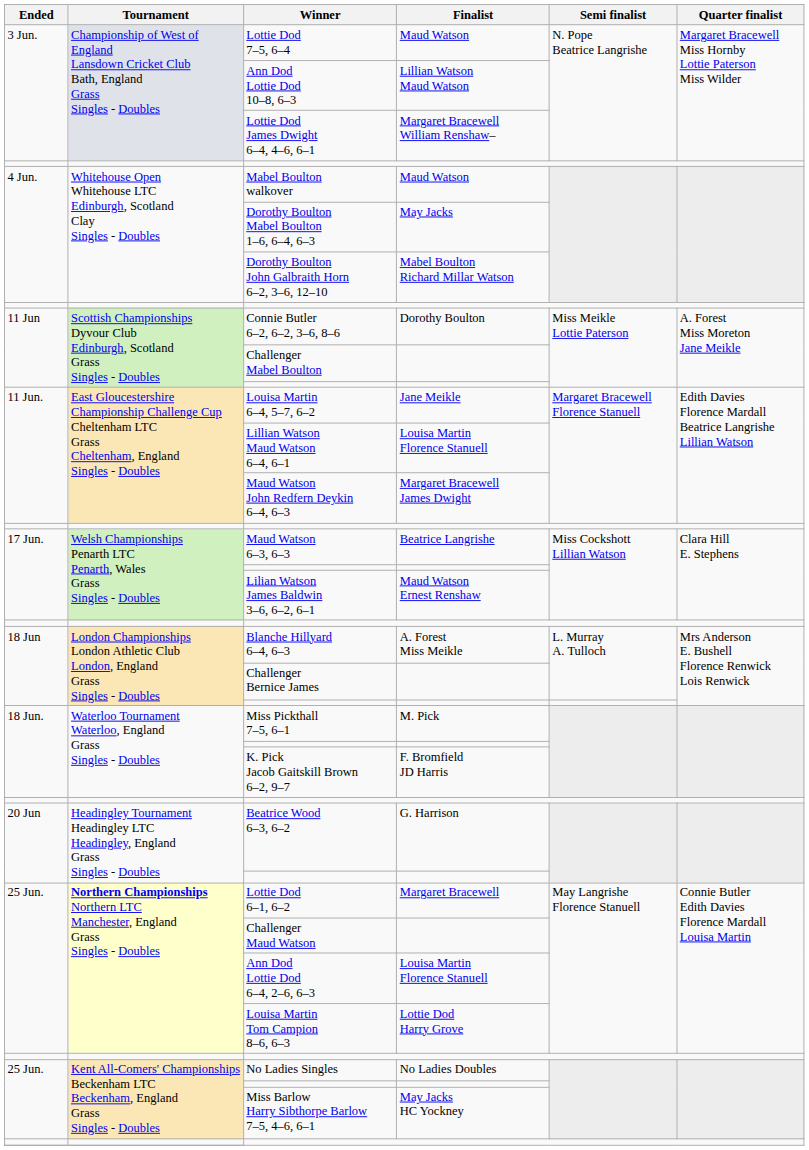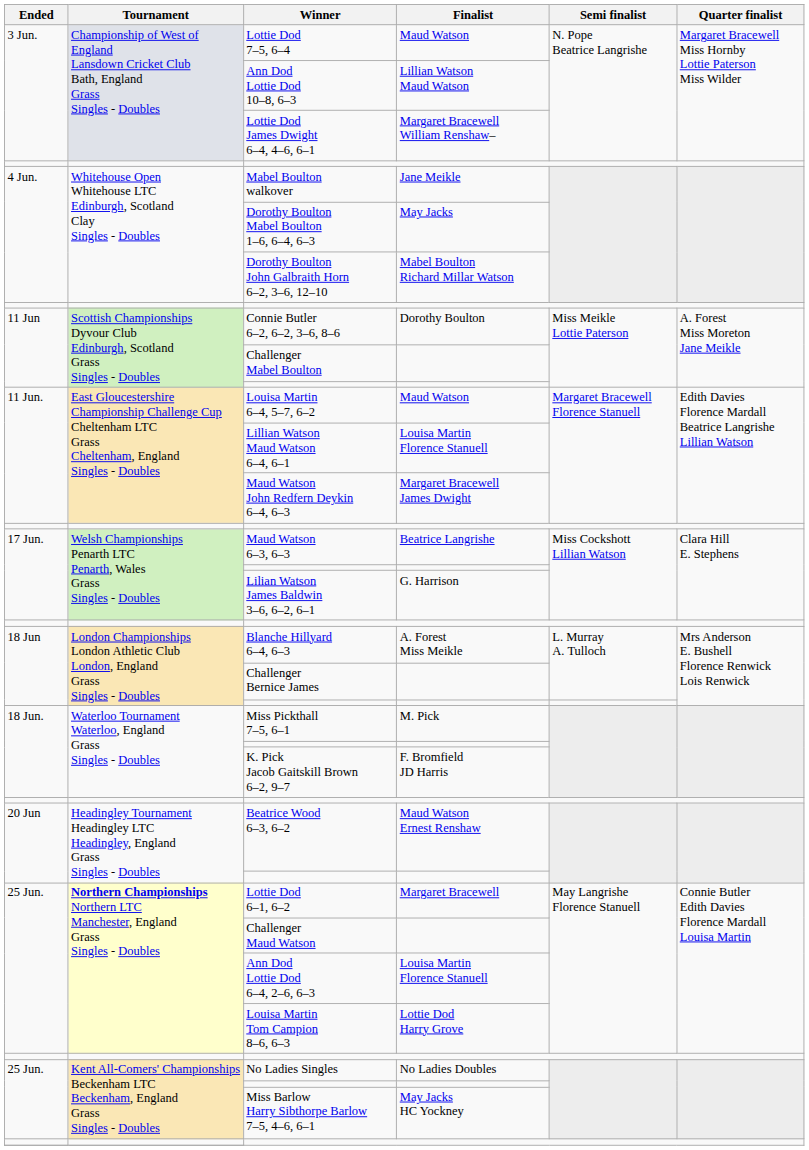Mabel Boulton walkover | Finalist: Maud Watson -> Jane Meikle
Louisa Martin 6–4, 5–7, 6–2 | Finalist: Jane Meikle -> Maud Watson
Lilian Watson James Baldwin 3–6, 6–2, 6–1 | Finalist: Maud Watson Ernest Renshaw -> G. Harrison
Beatrice Wood 6–3, 6–2 | Finalist: G. Harrison -> Maud Watson Ernest Renshaw
